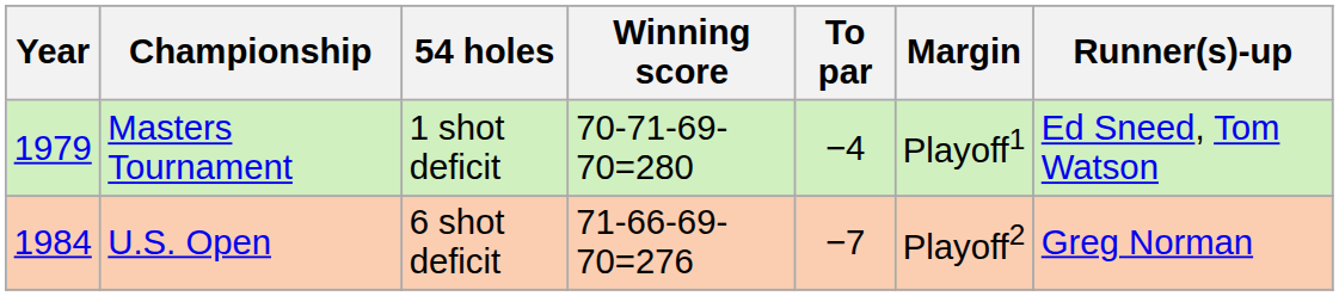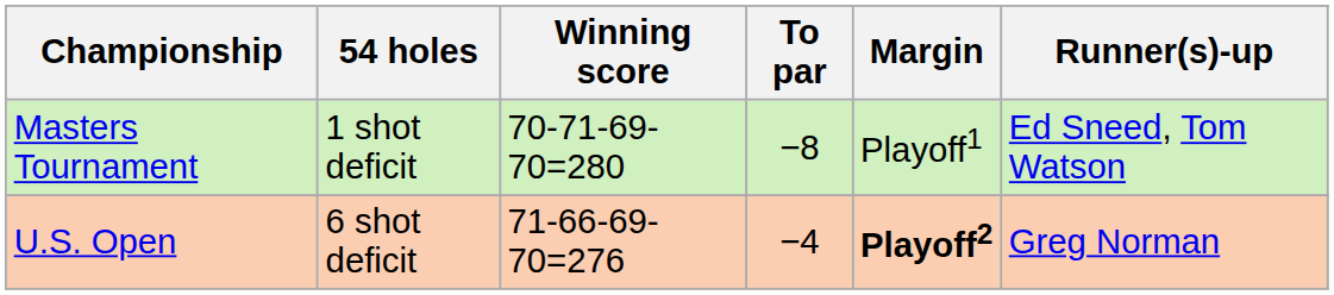- column: Year | 1979 | 1984
Masters Tournament | To par: −4 -> −8
U.S. Open | To par: −7 -> −4
U.S. Open | Margin: normal -> bold
